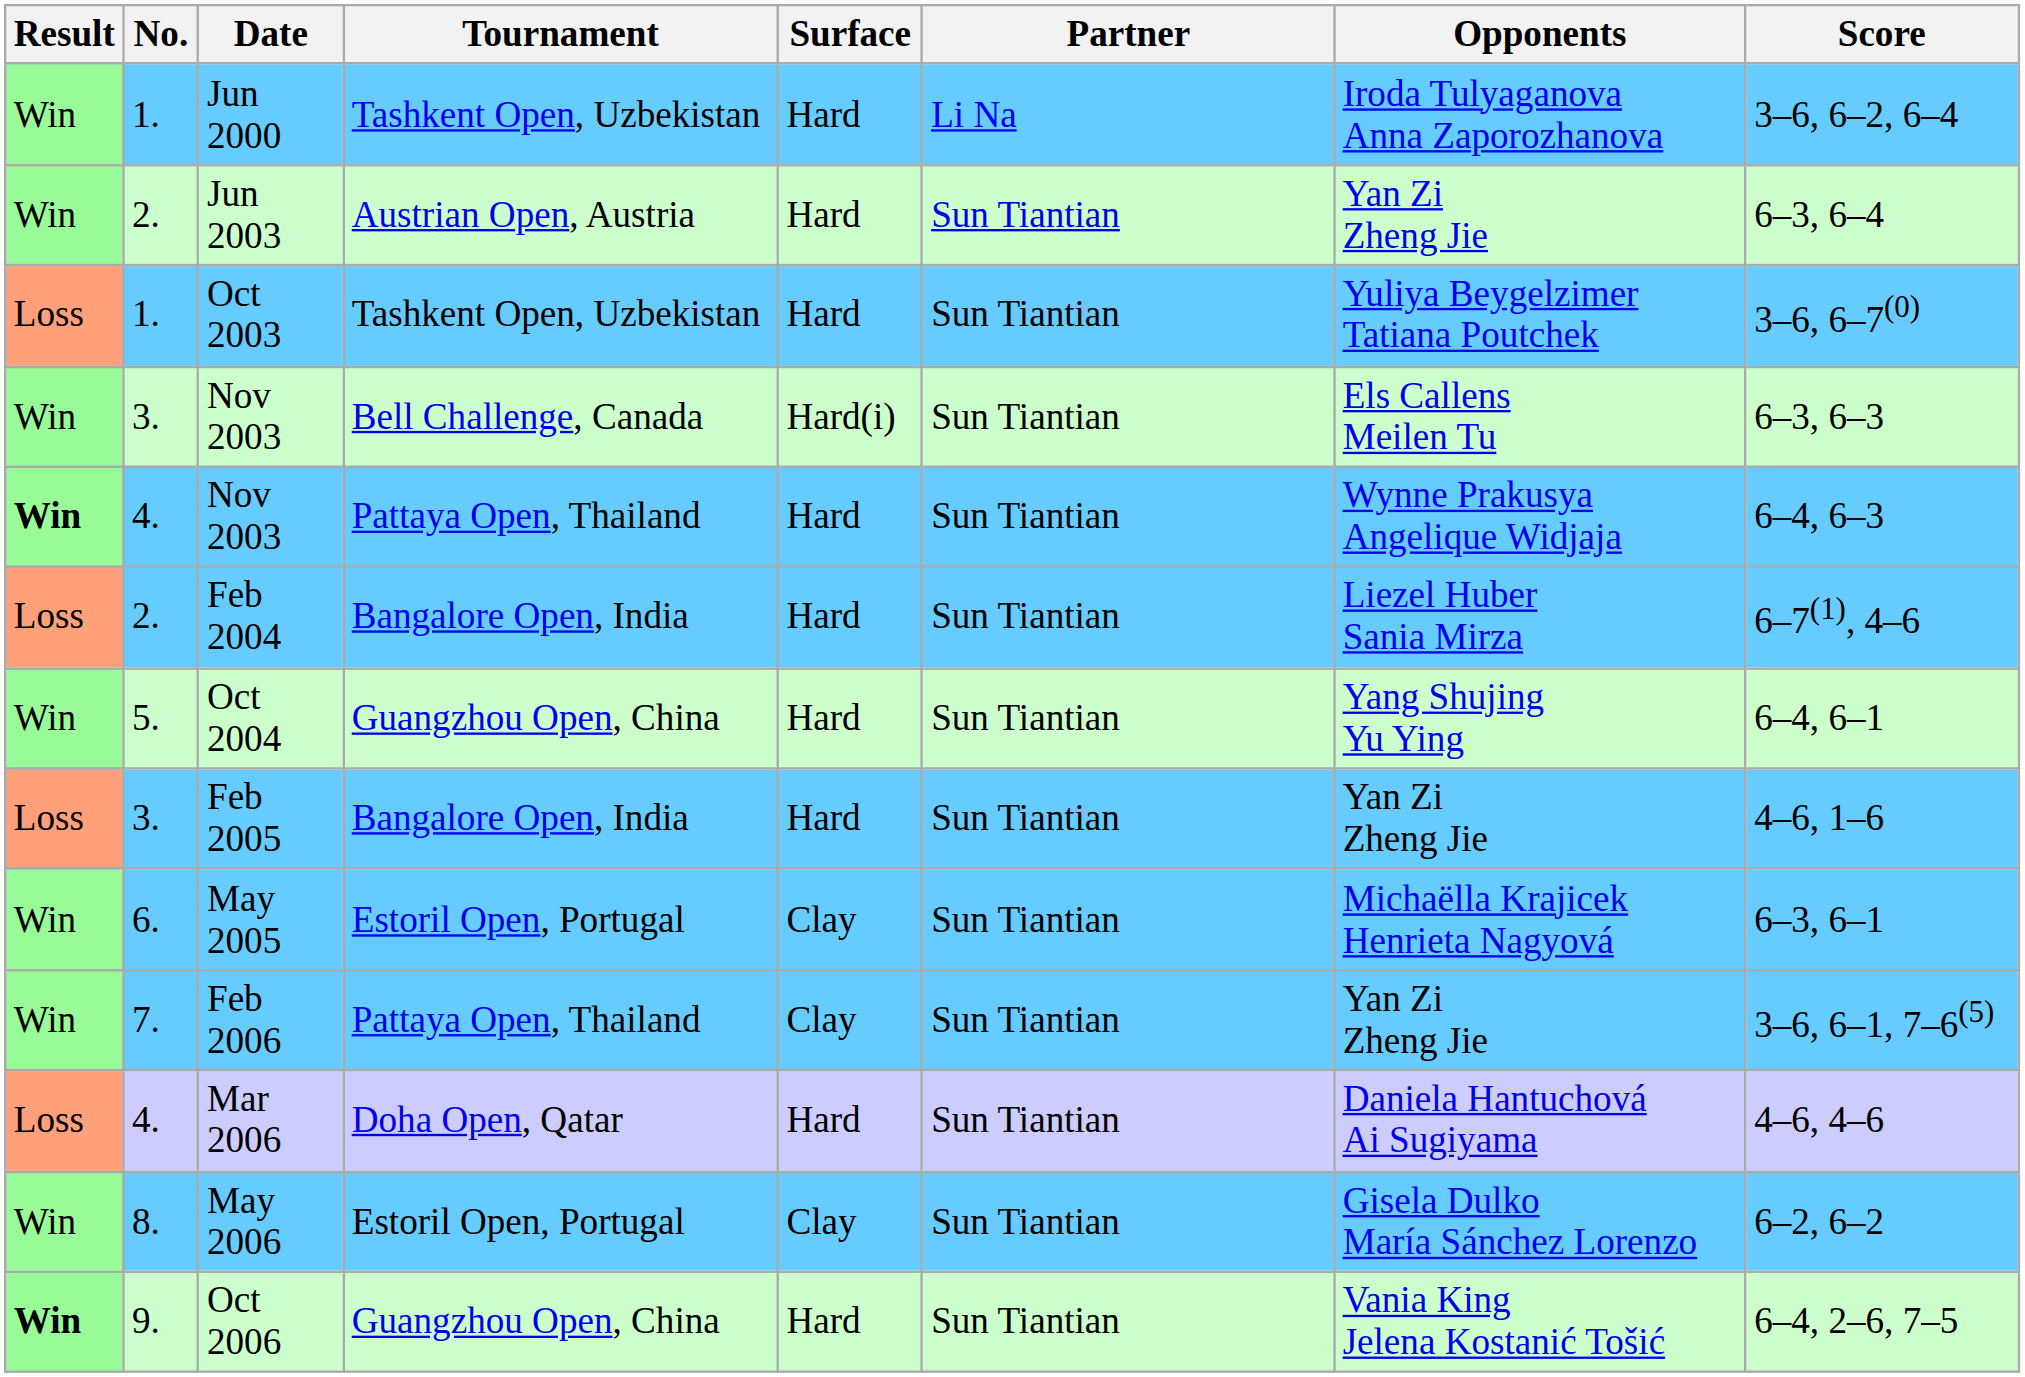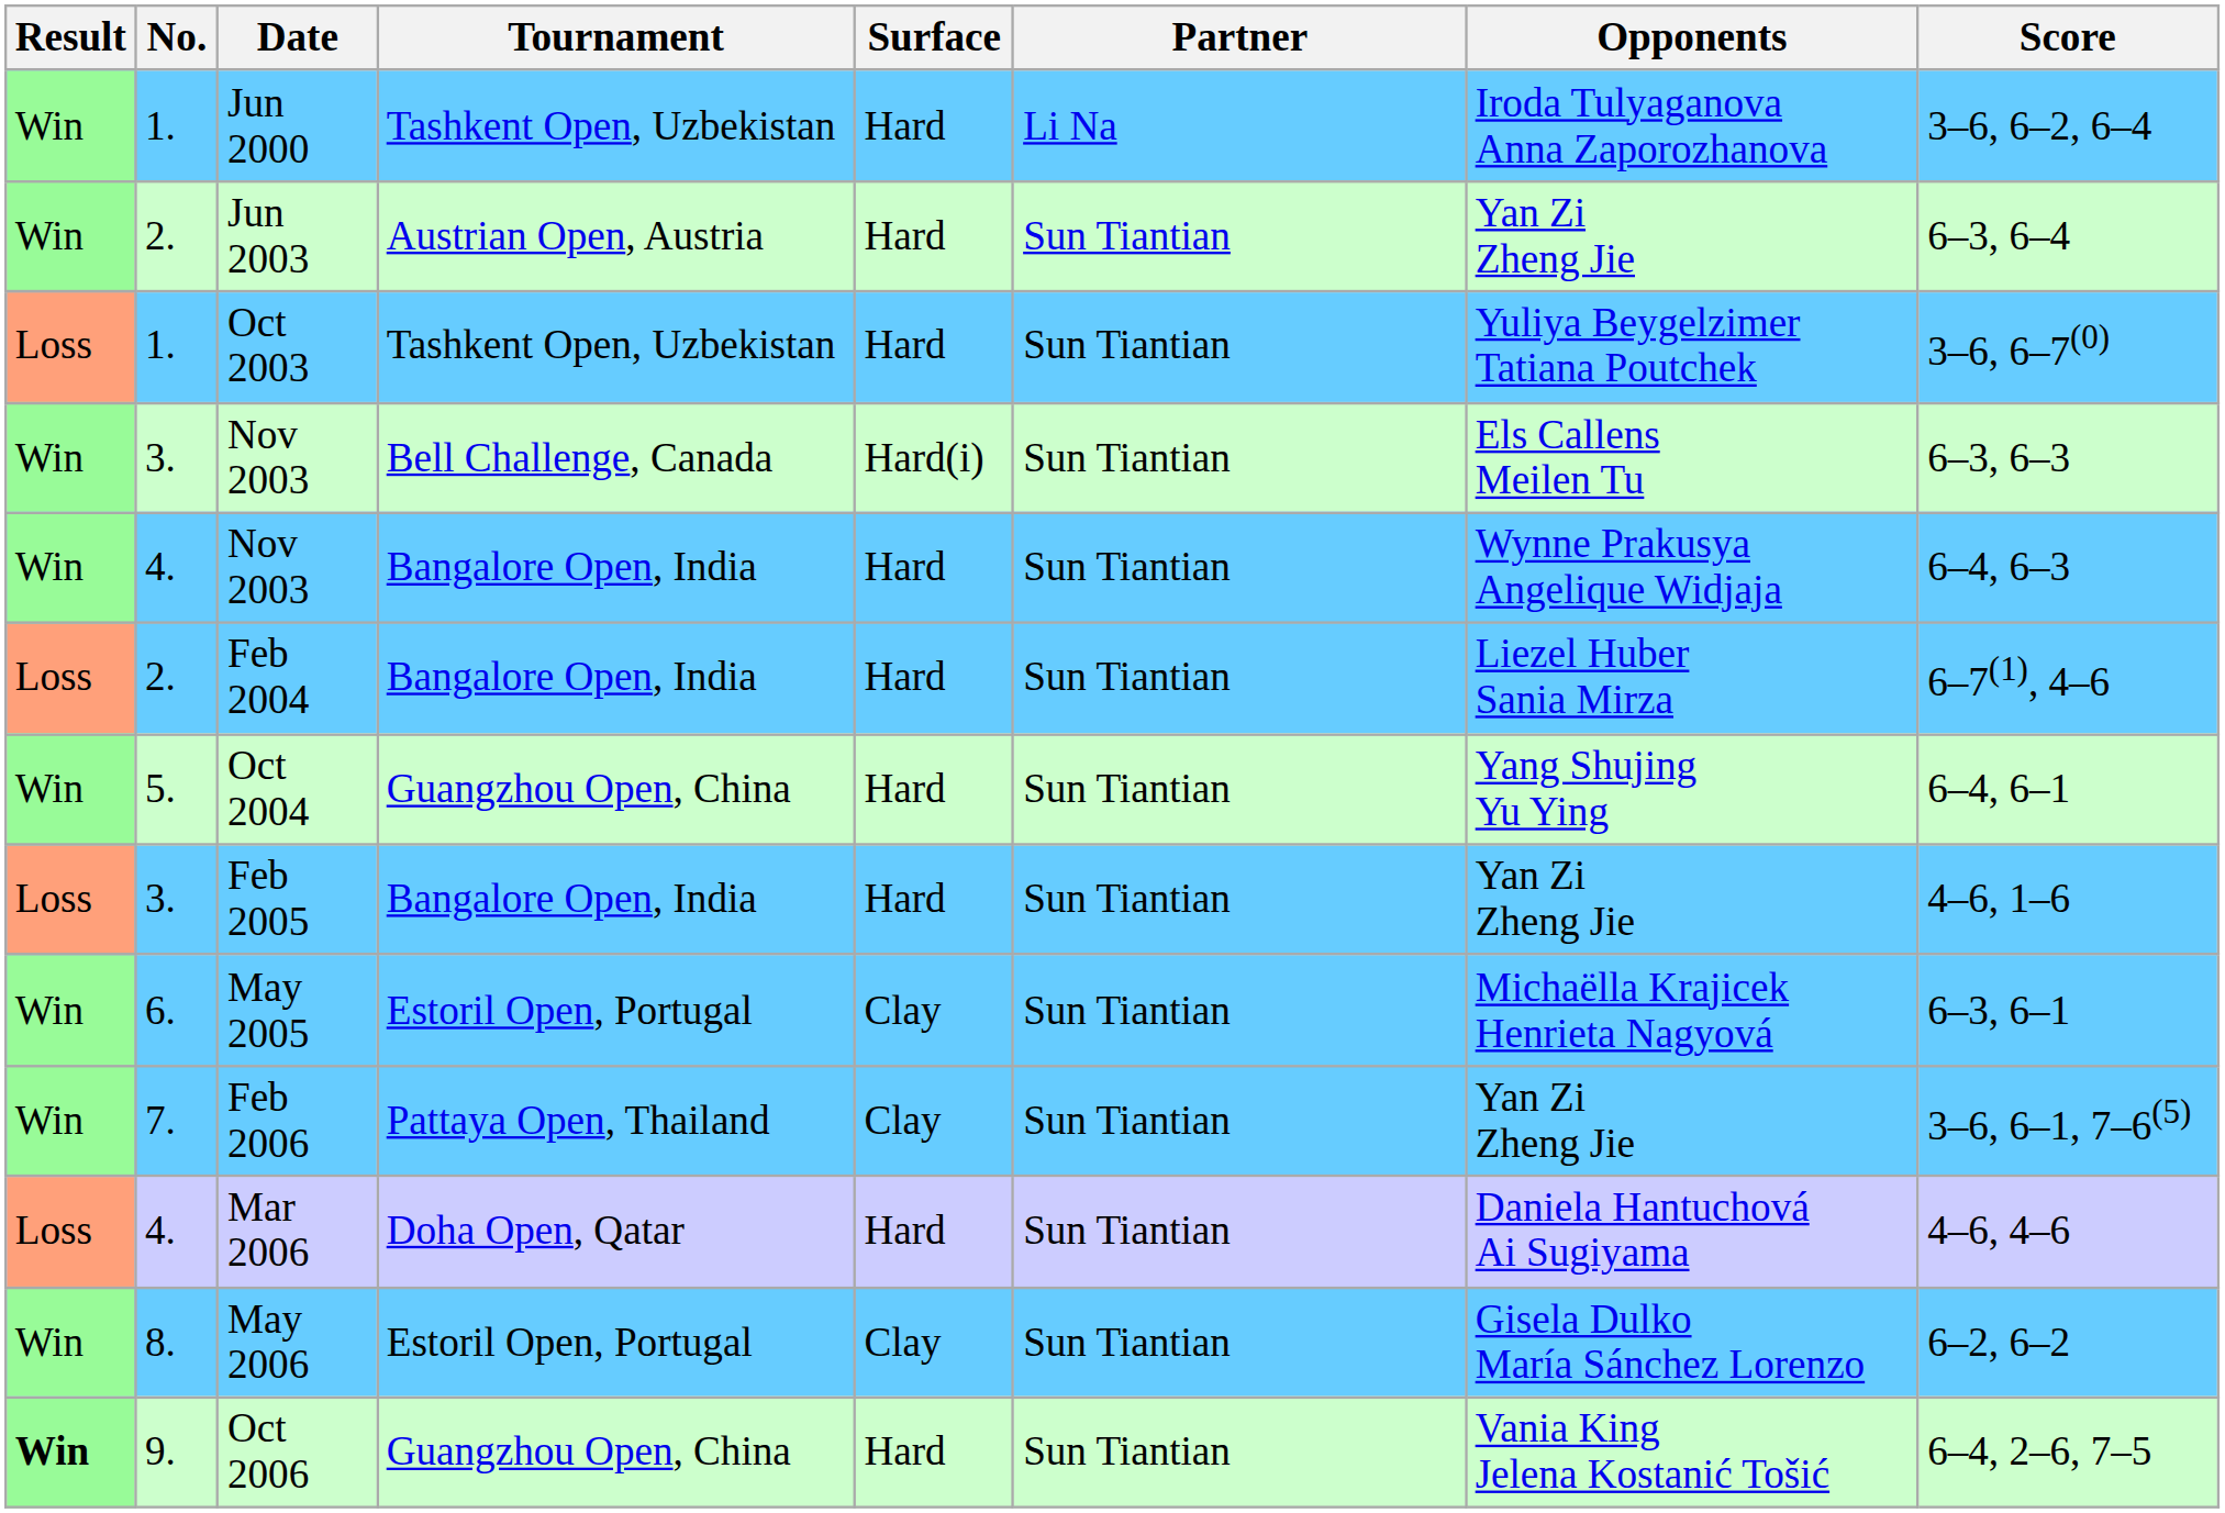4. / Nov 2003 | Result: bold -> normal
4. / Nov 2003 | Tournament: Pattaya Open, Thailand -> Bangalore Open, India
